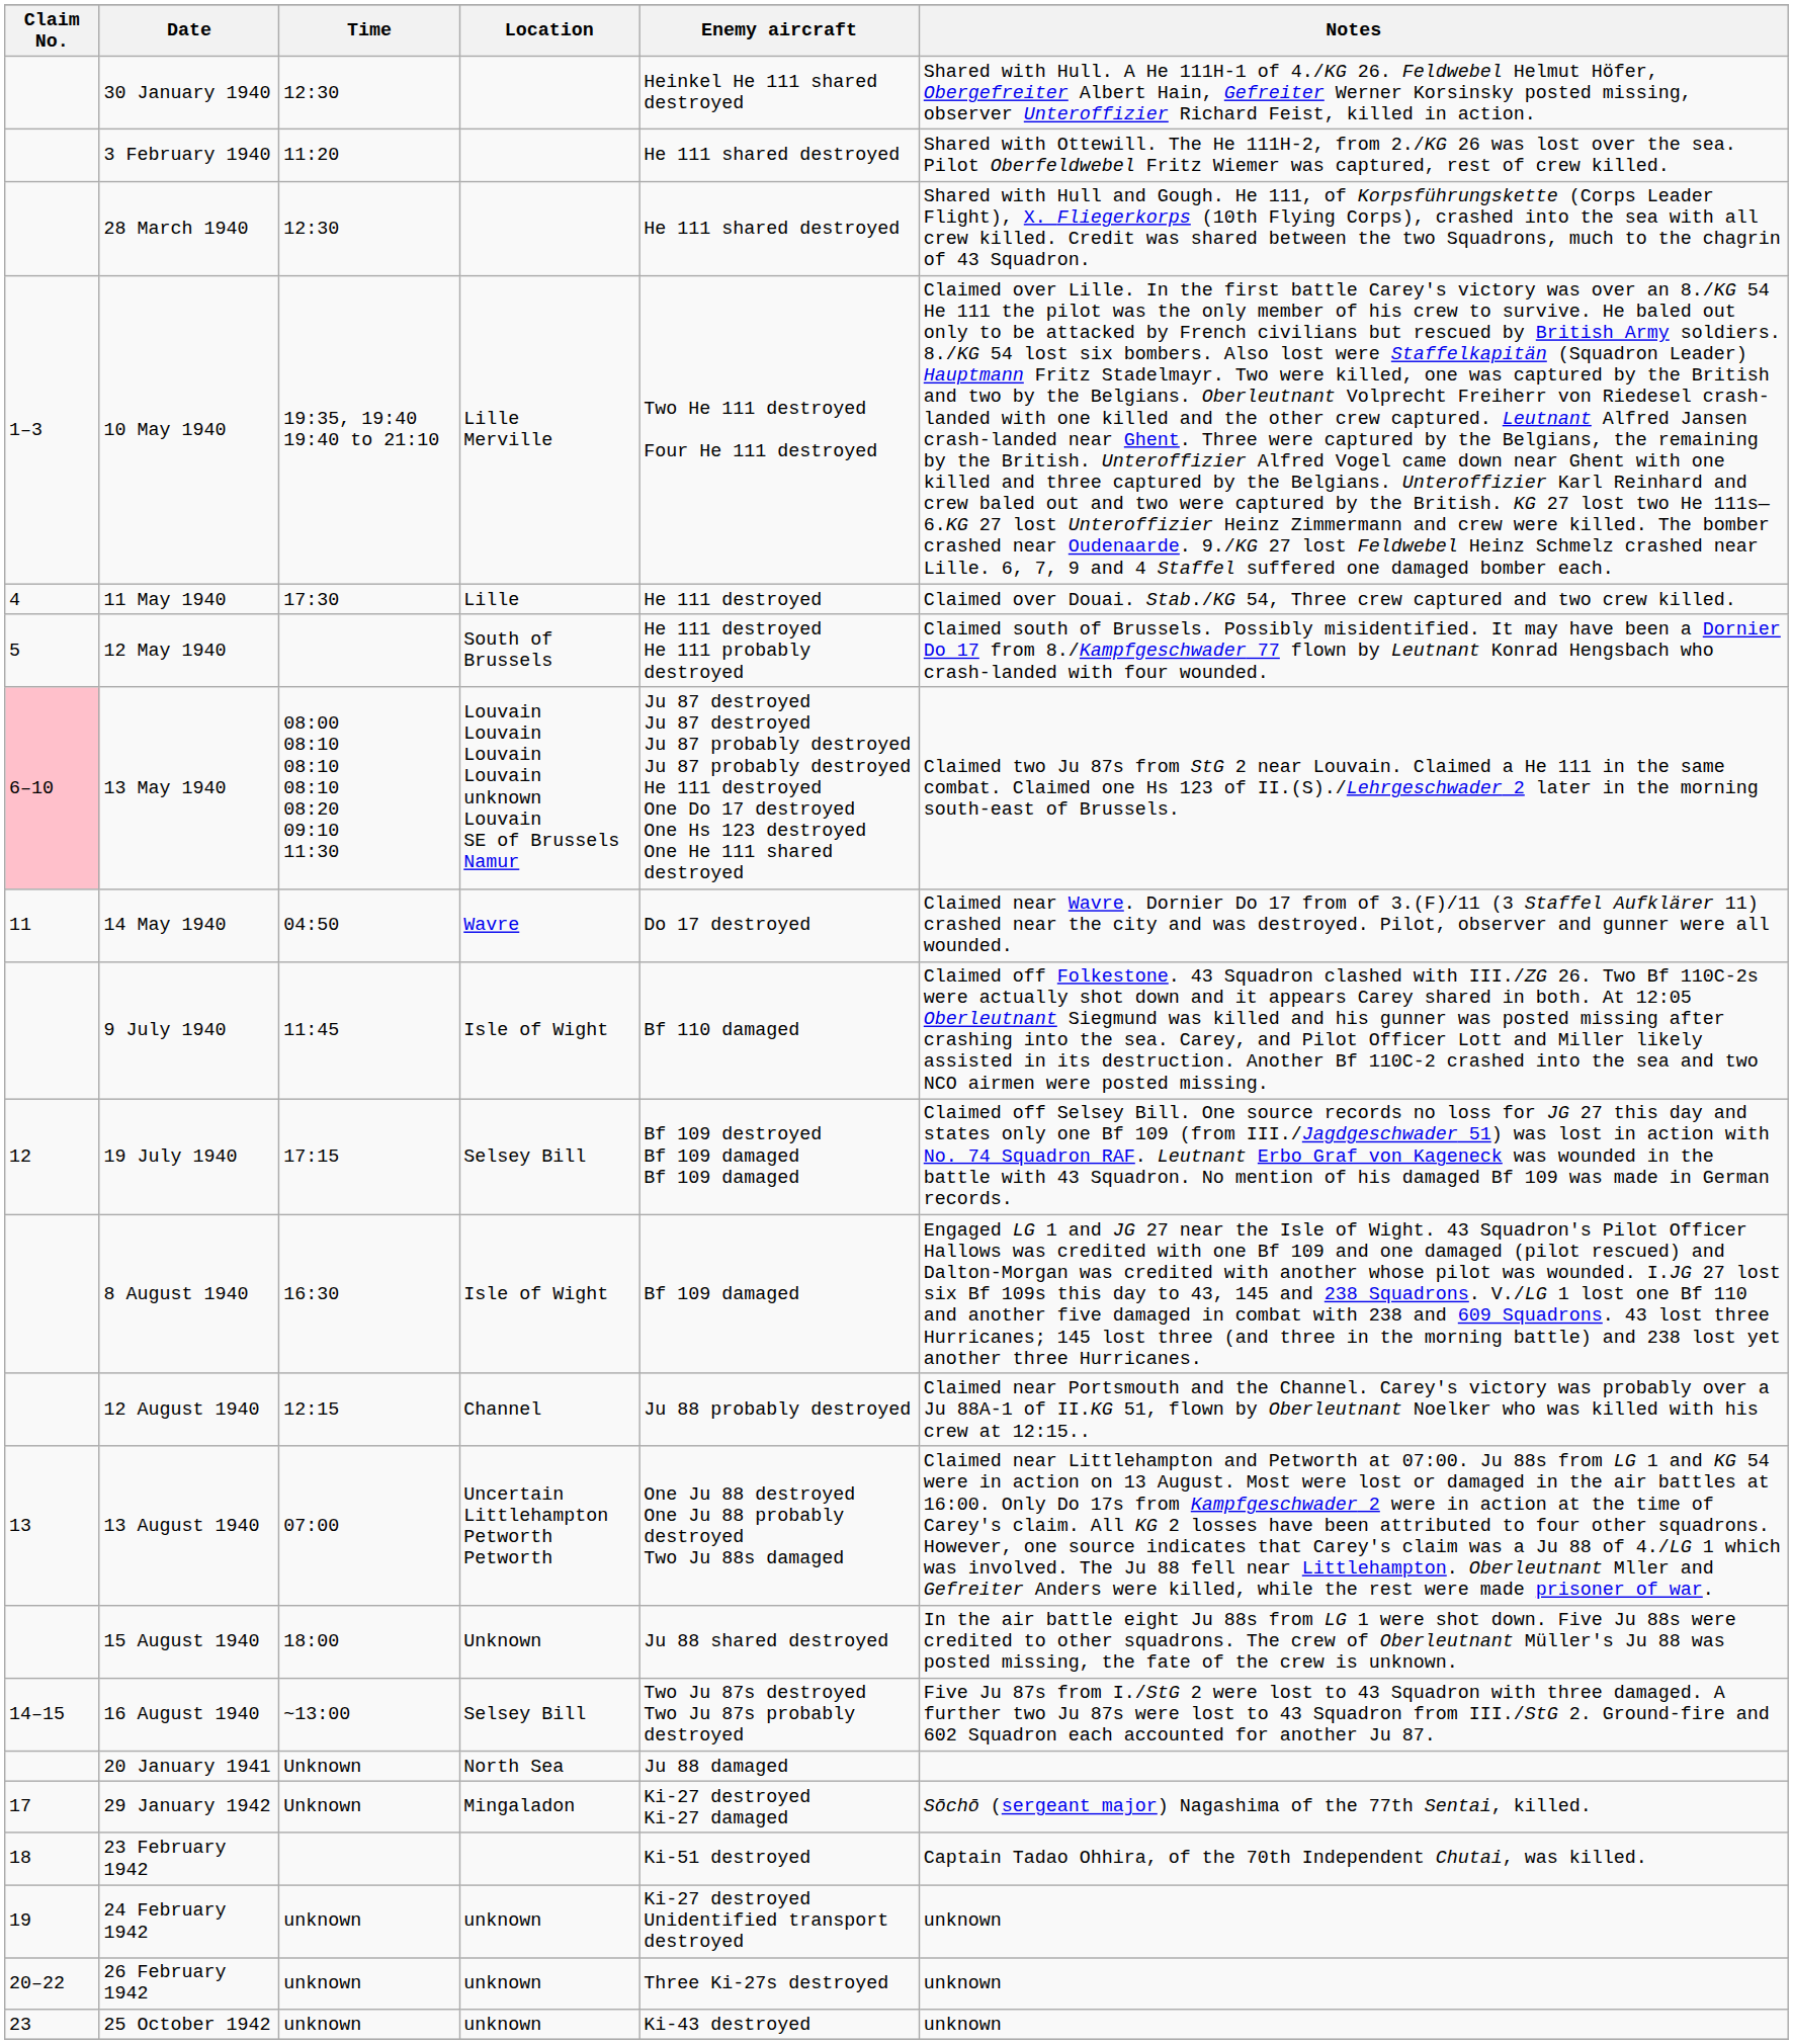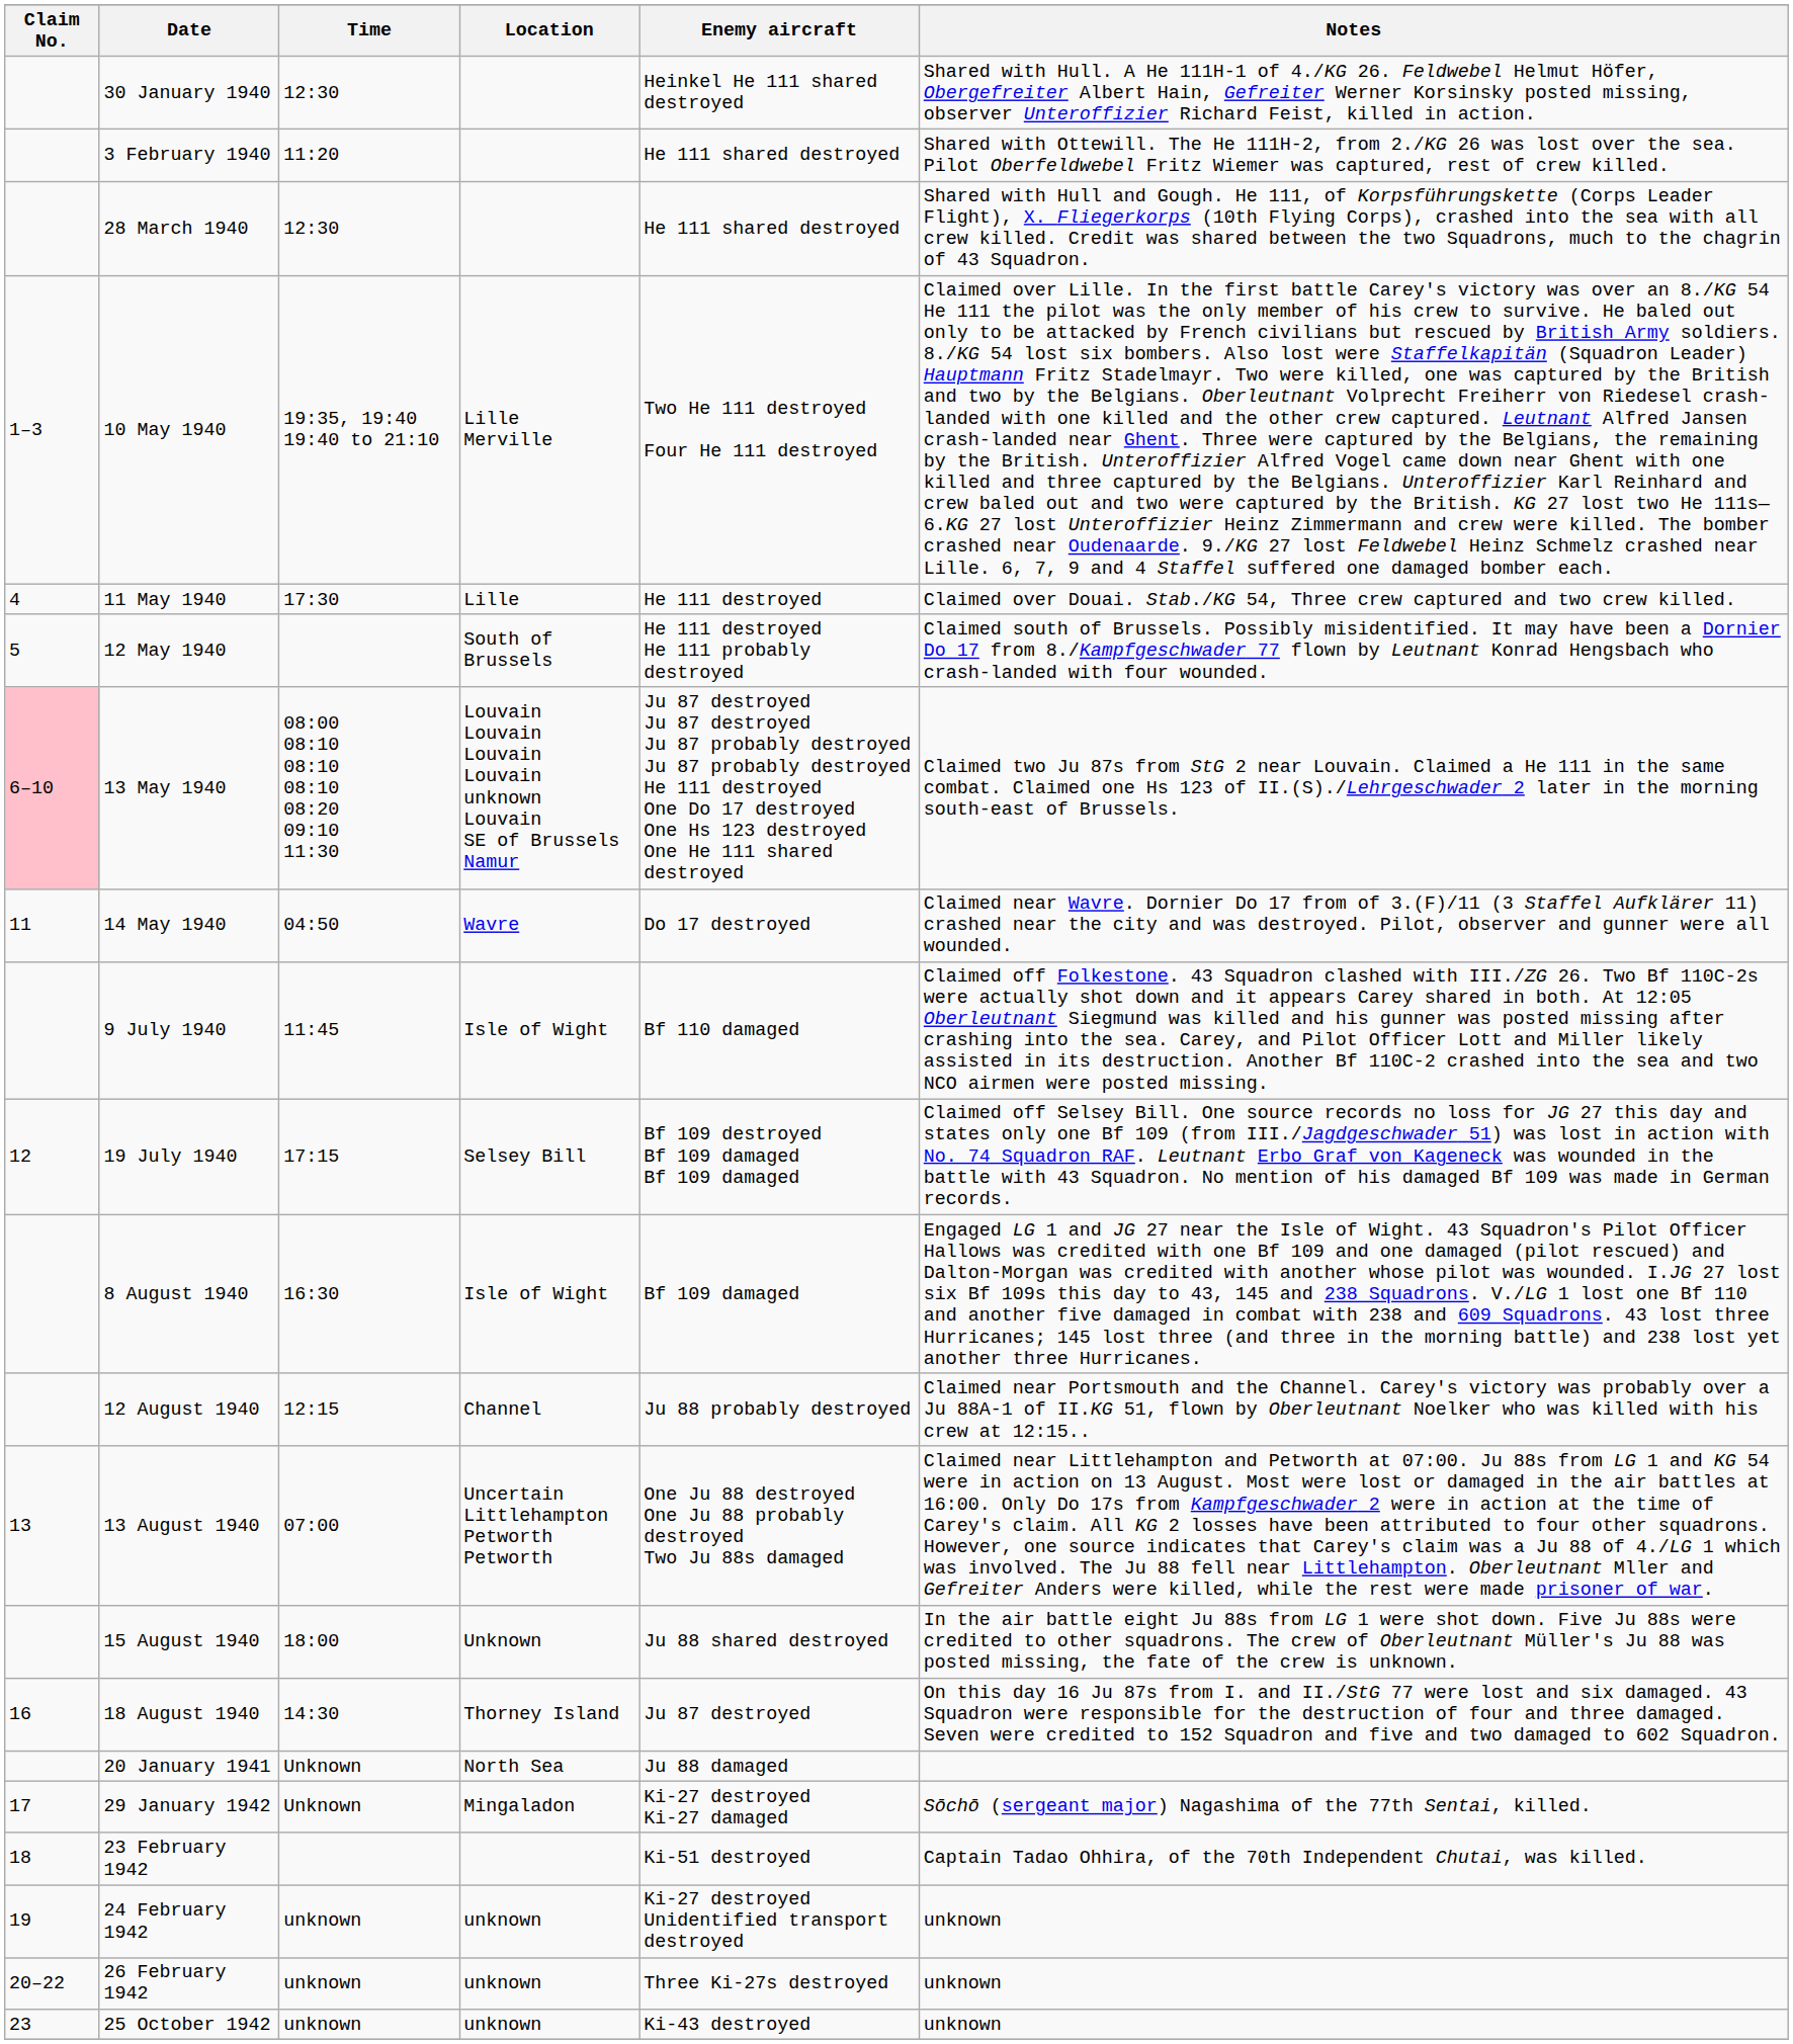- row: 14–15 | 16 August 1940 | ~13:00 | Selsey Bill | Two Ju 87s destroyed Two Ju 87s probably destroyed | Five Ju 87s from I./StG 2 were lost to 43 Squadron with three damaged. A further two Ju 87s were lost to 43 Squadron from III./StG 2. Ground-fire and 602 Squadron each accounted for another Ju 87.
+ row: 16 | 18 August 1940 | 14:30 | Thorney Island | Ju 87 destroyed | On this day 16 Ju 87s from I. and II./StG 77 were lost and six damaged. 43 Squadron were responsible for the destruction of four and three damaged. Seven were credited to 152 Squadron and five and two damaged to 602 Squadron.
